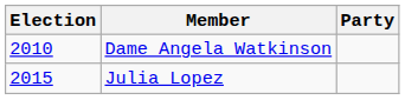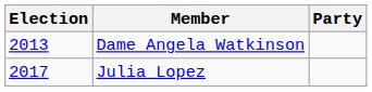Dame Angela Watkinson | Election: 2010 -> 2013
Julia Lopez | Election: 2015 -> 2017
